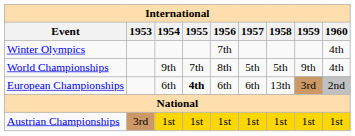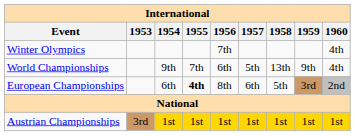World Championships | 1956: 8th -> 6th
World Championships | 1958: 5th -> 13th
European Championships | 1956: 6th -> 8th
European Championships | 1958: 13th -> 5th
